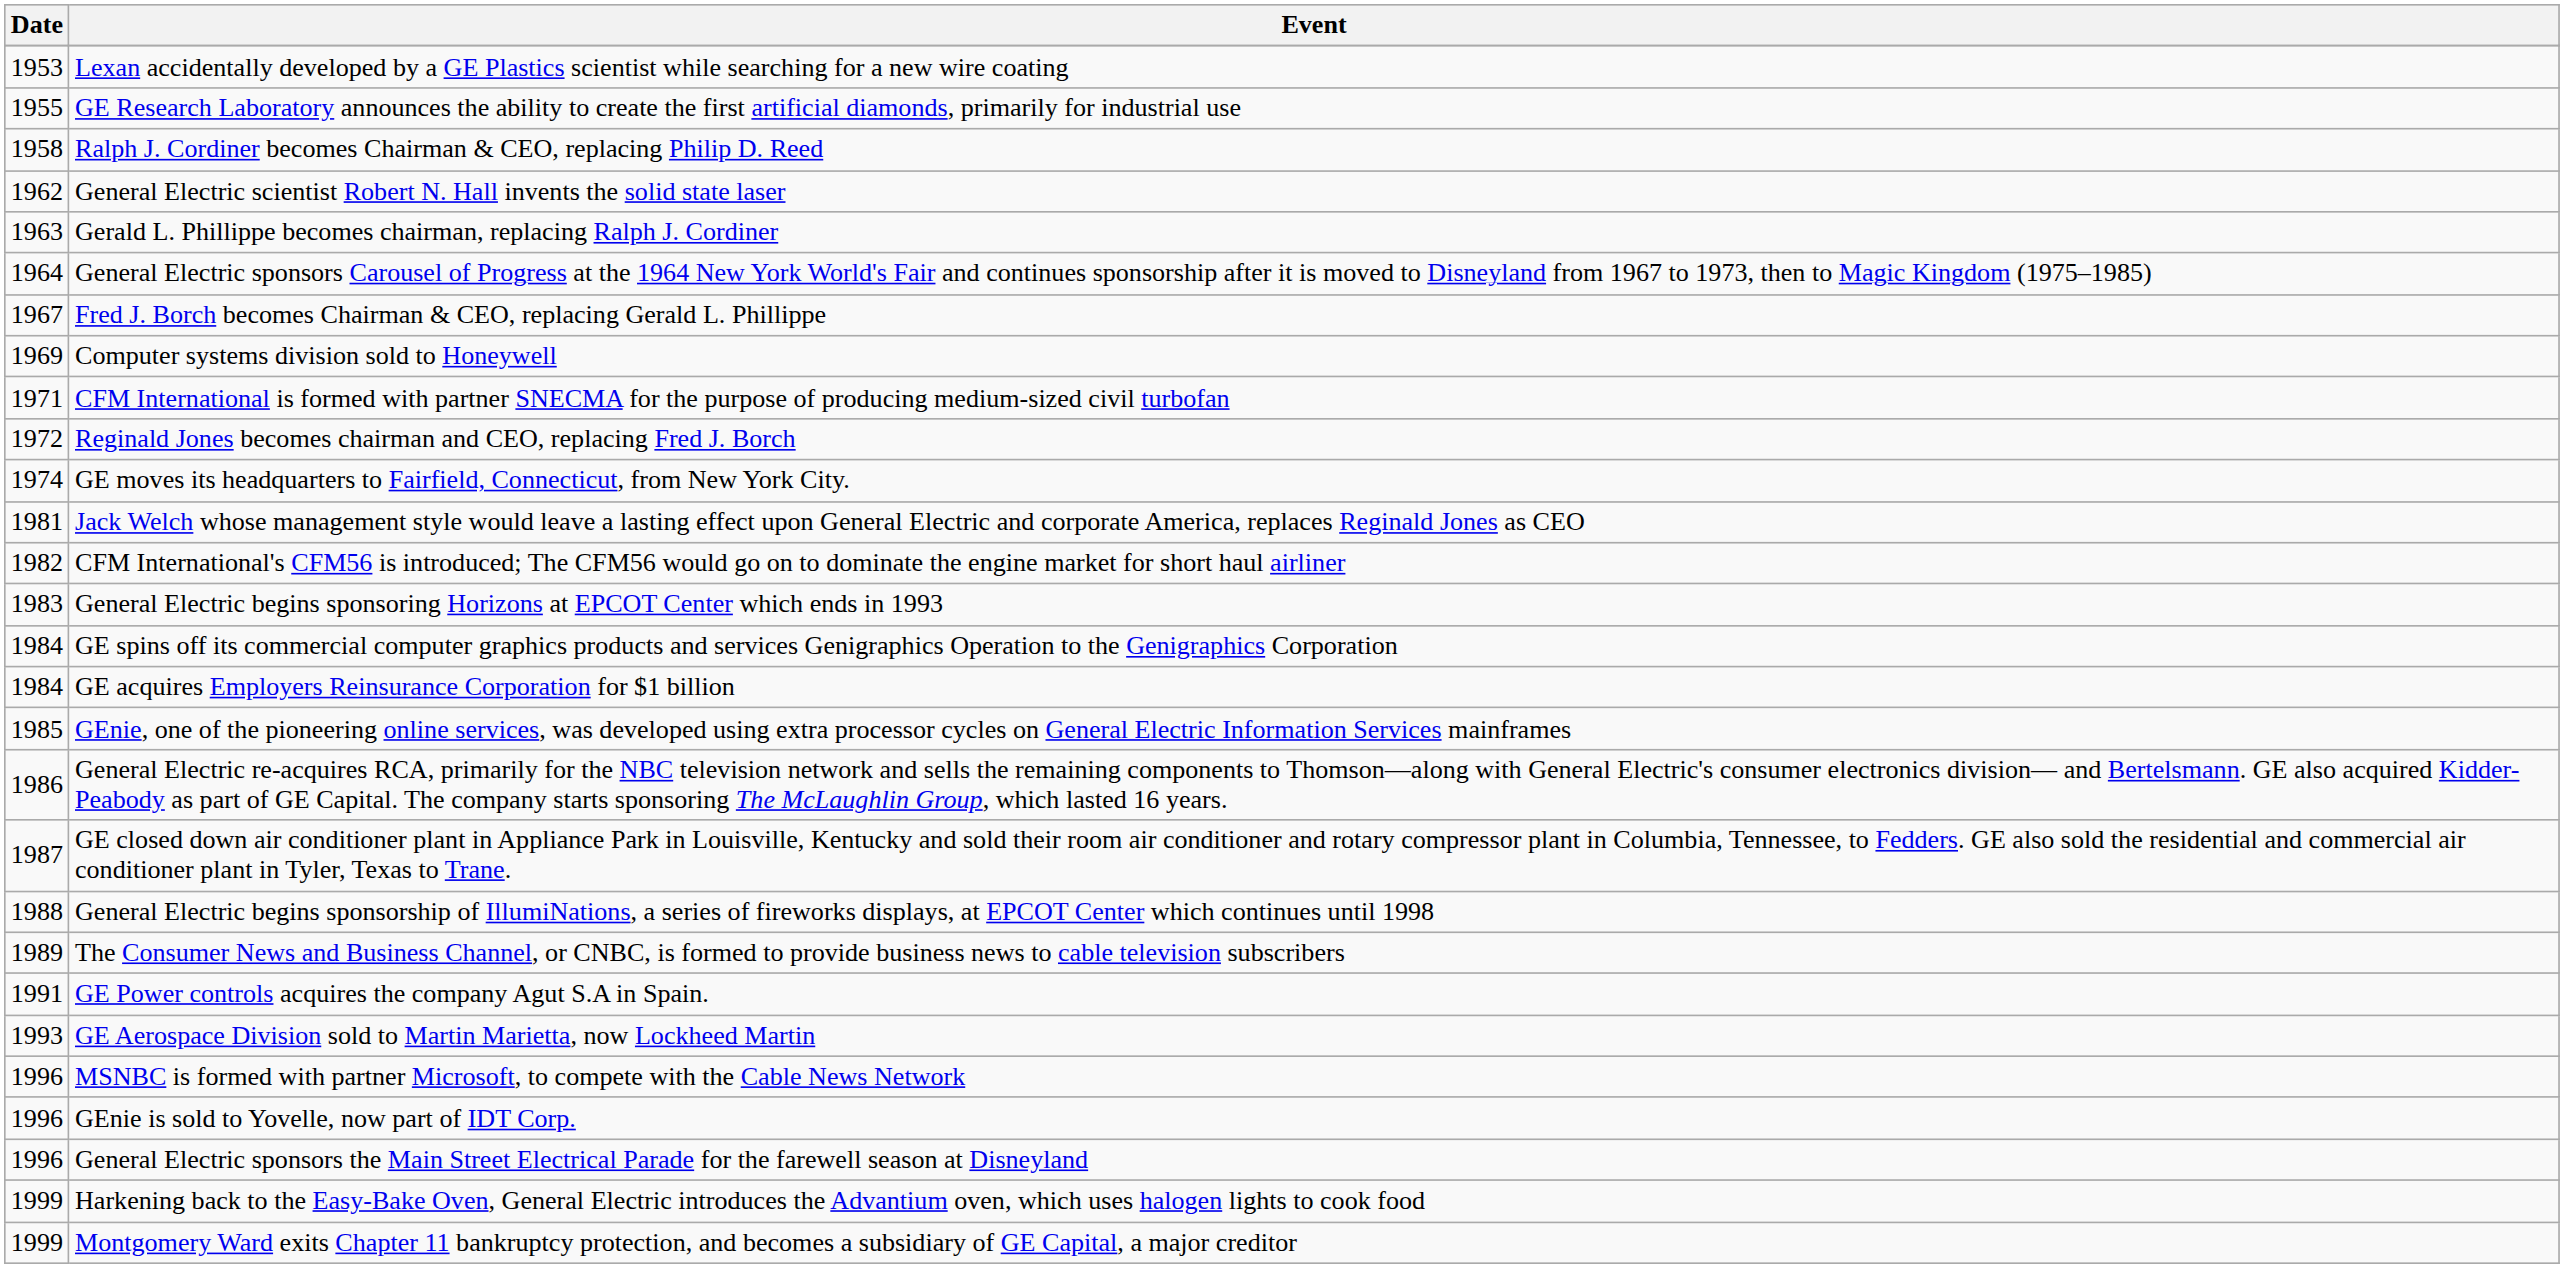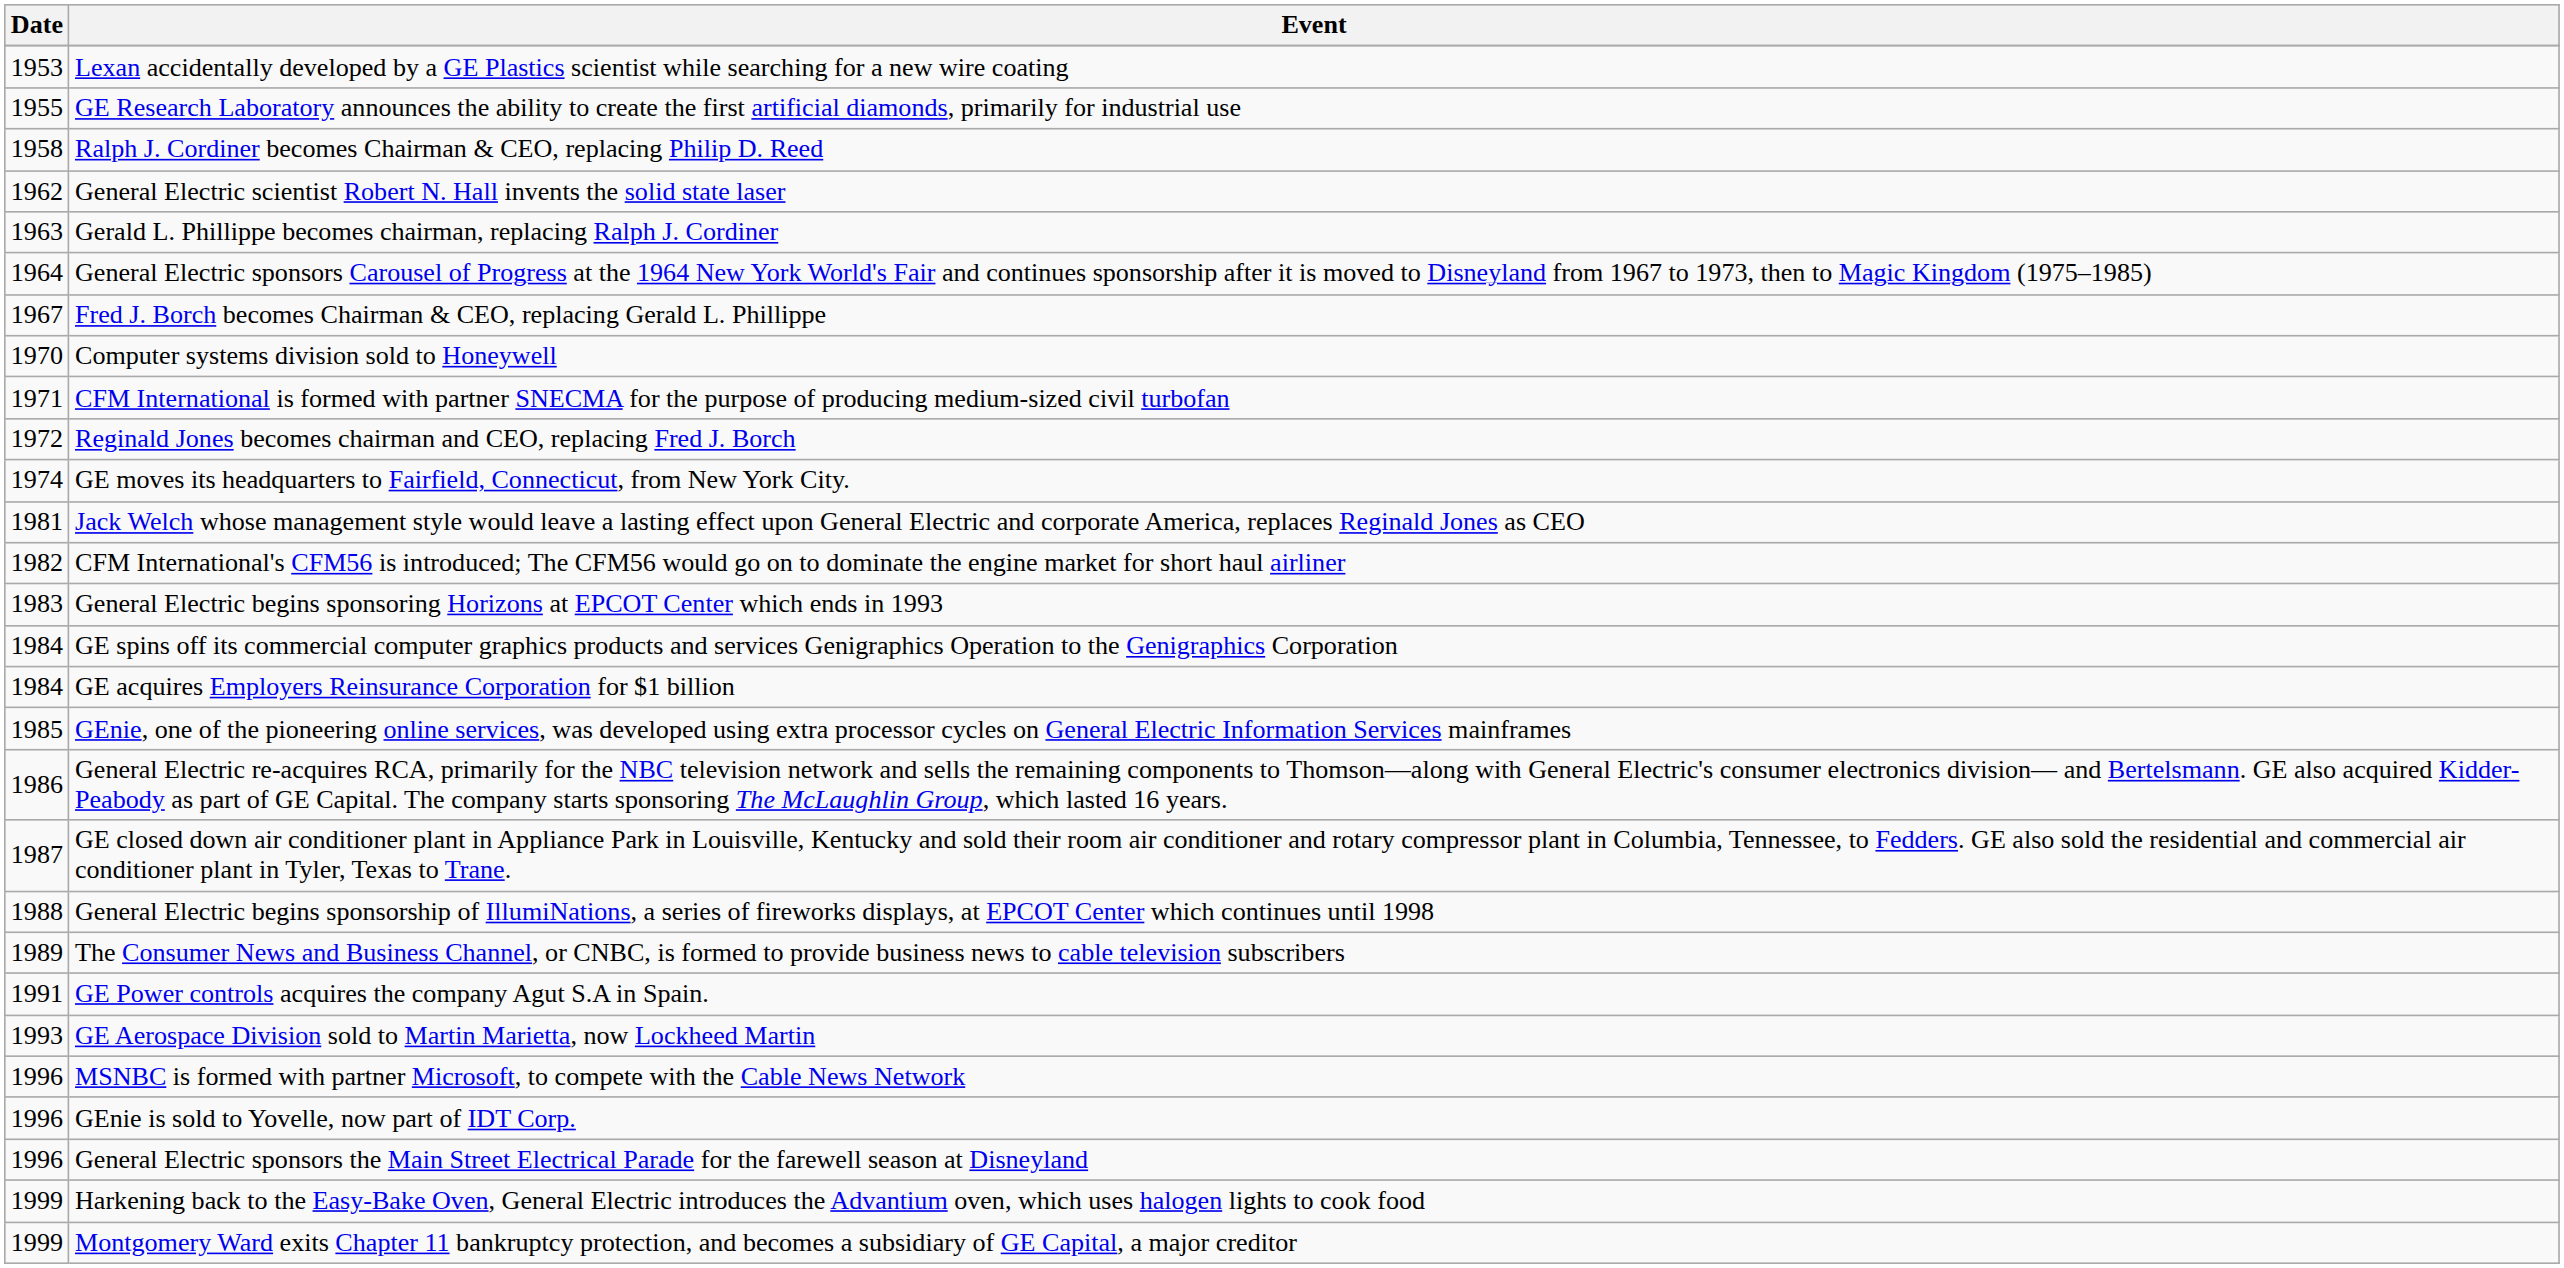Computer systems division sold to Honeywell | Date: 1969 -> 1970
